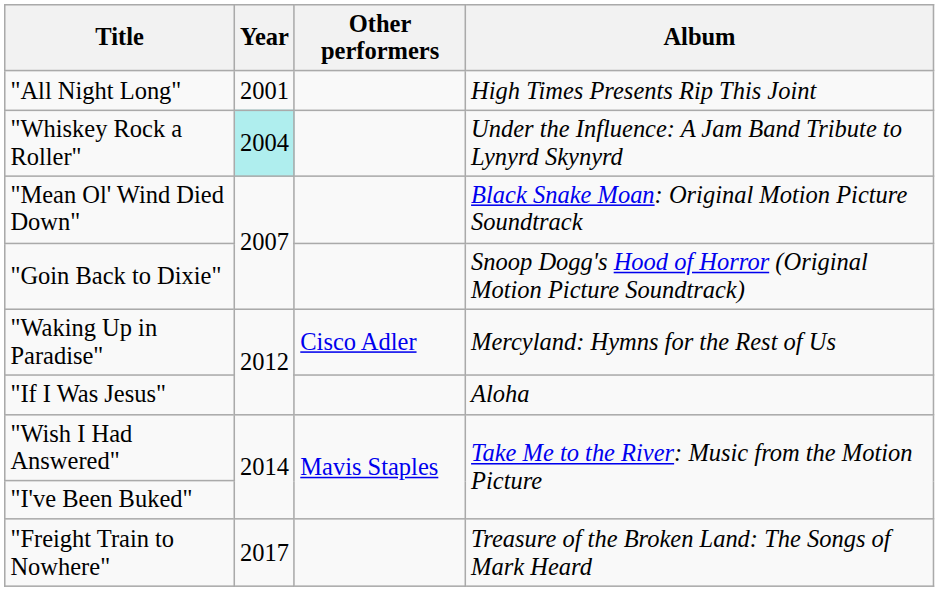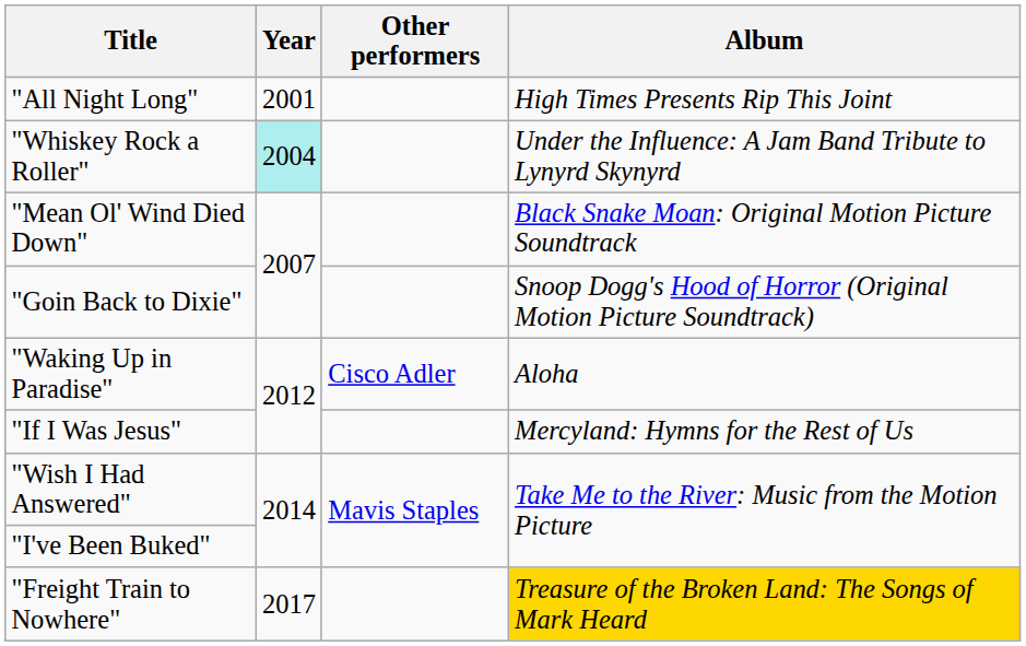"Waking Up in Paradise" | Album: Mercyland: Hymns for the Rest of Us -> Aloha
"If I Was Jesus" | Album: Aloha -> Mercyland: Hymns for the Rest of Us
"Freight Train to Nowhere" | Album: no background -> gold background
